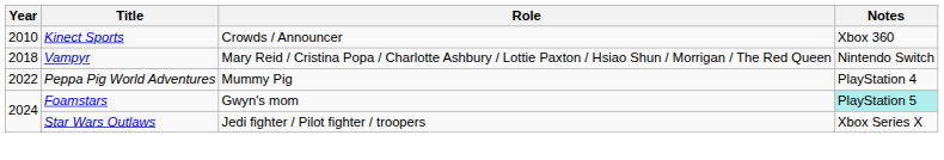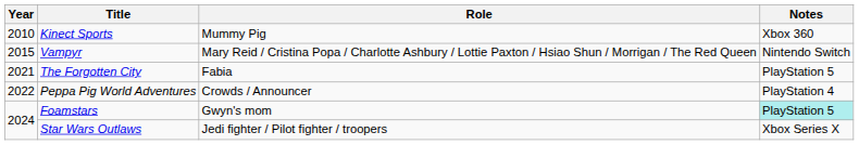Kinect Sports | Role: Crowds / Announcer -> Mummy Pig
Vampyr | Year: 2018 -> 2015
+ row: 2021 | The Forgotten City | Fabia | PlayStation 5
Peppa Pig World Adventures | Role: Mummy Pig -> Crowds / Announcer
